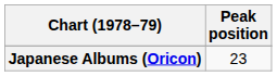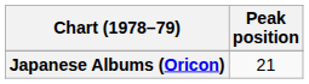Japanese Albums (Oricon) | Peak position: 23 -> 21
